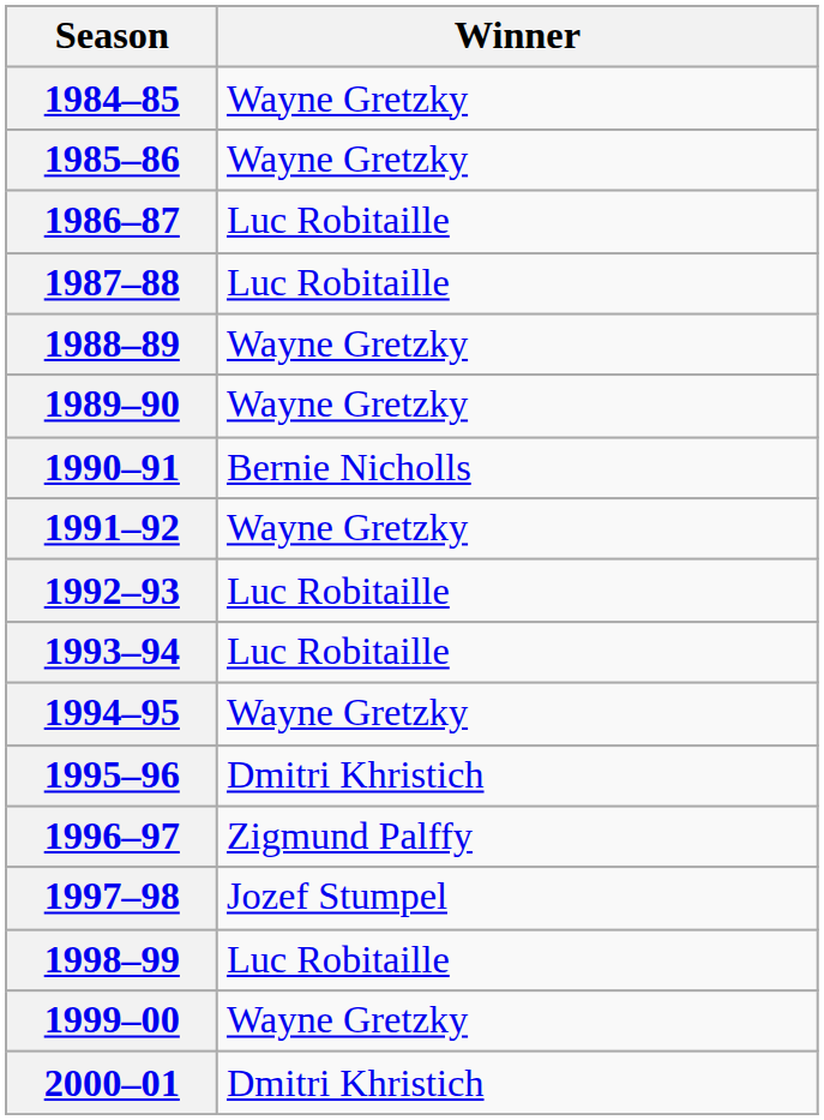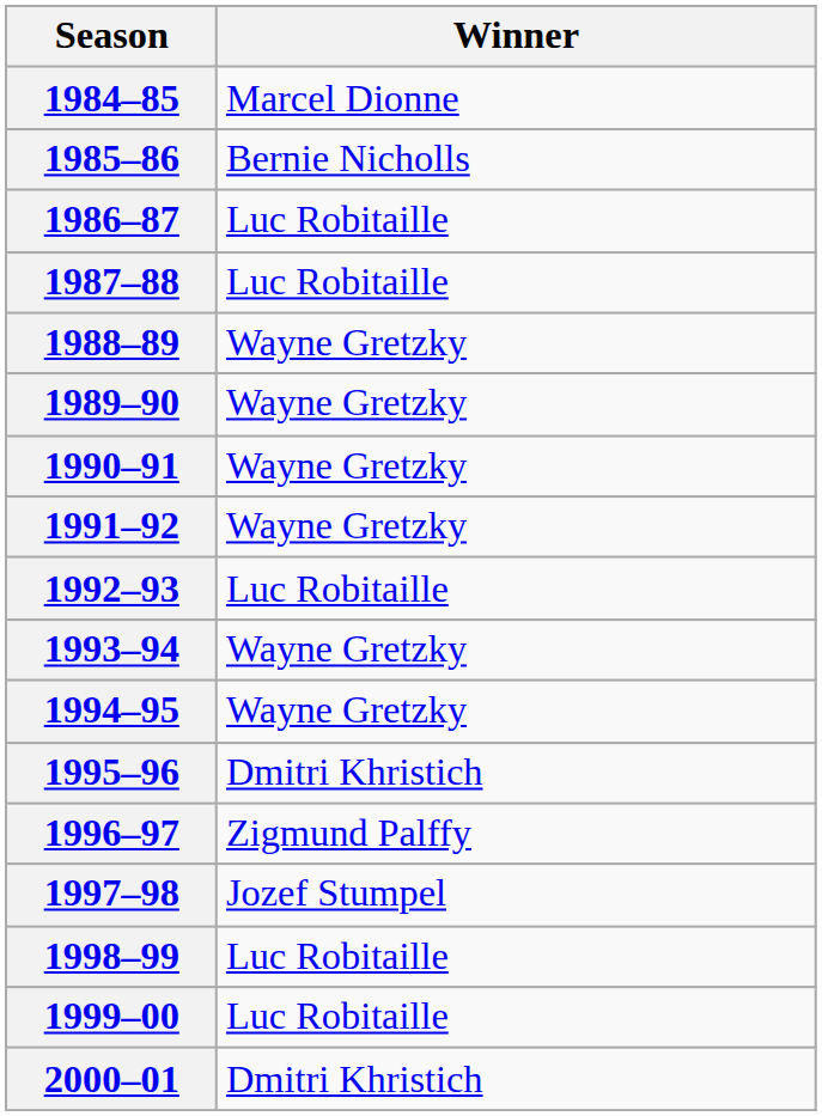1984–85 | Winner: Wayne Gretzky -> Marcel Dionne
1985–86 | Winner: Wayne Gretzky -> Bernie Nicholls
1990–91 | Winner: Bernie Nicholls -> Wayne Gretzky
1993–94 | Winner: Luc Robitaille -> Wayne Gretzky
1999–00 | Winner: Wayne Gretzky -> Luc Robitaille
